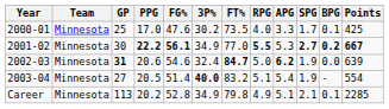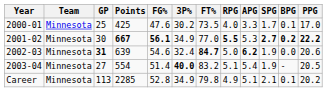columns swapped: Points <-> PPG
